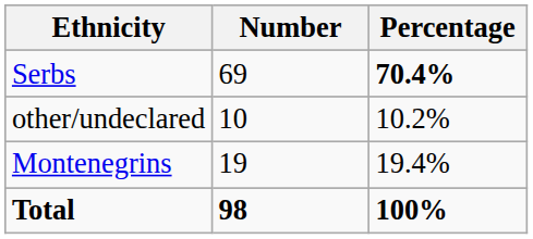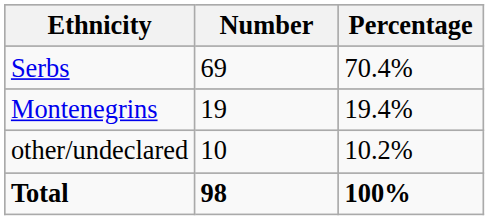Serbs | Percentage: bold -> normal
rows swapped: Montenegrins <-> other/undeclared
